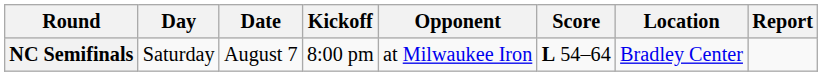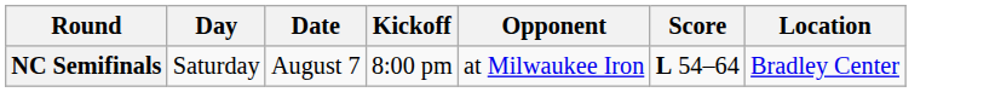- column: Report
